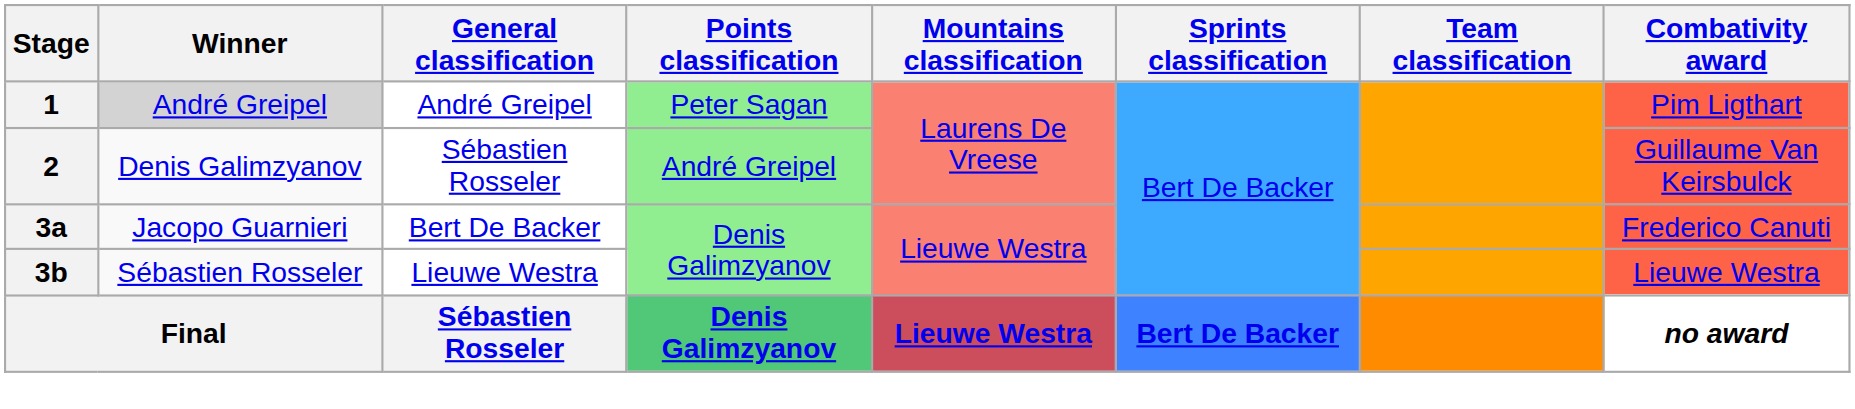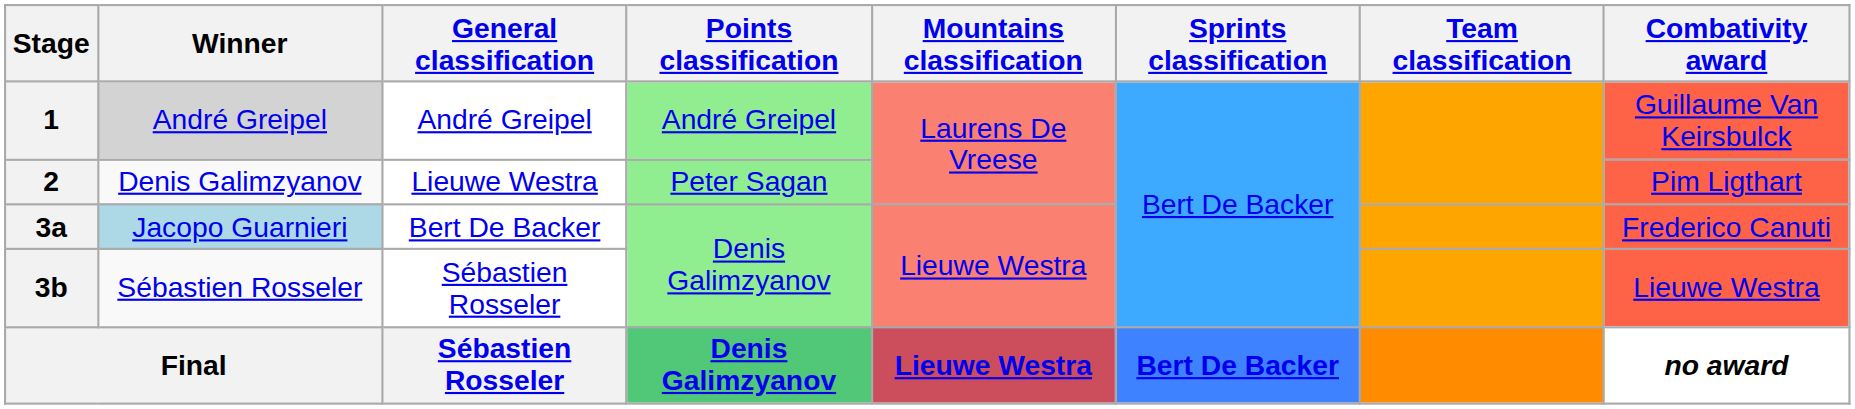1 | Points classification: Peter Sagan -> André Greipel
1 | Combativity award: Pim Ligthart -> Guillaume Van Keirsbulck
2 | General classification: Sébastien Rosseler -> Lieuwe Westra
2 | Points classification: André Greipel -> Peter Sagan
2 | Combativity award: Guillaume Van Keirsbulck -> Pim Ligthart
3a | Winner: no background -> lightblue background
3b | General classification: Lieuwe Westra -> Sébastien Rosseler
